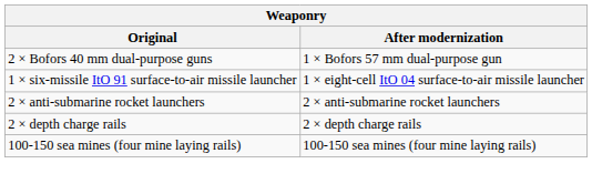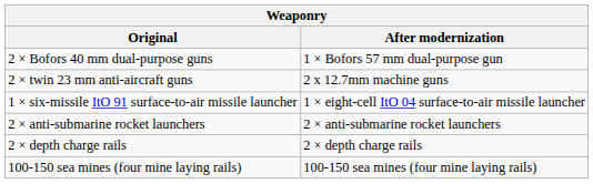+ row: 2 × twin 23 mm anti-aircraft guns | 2 x 12.7mm machine guns
